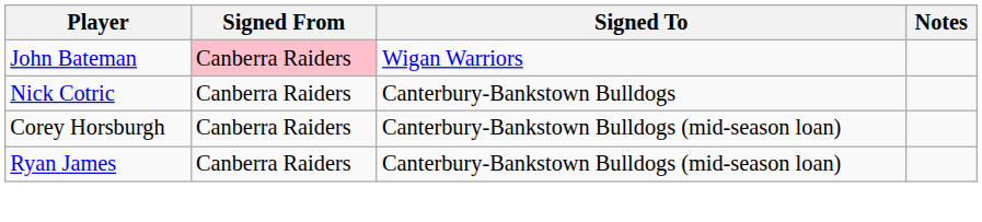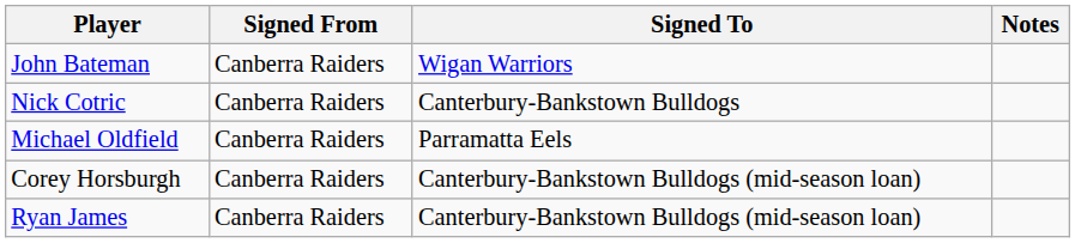John Bateman | Signed From: pink background -> no background
+ row: Michael Oldfield | Canberra Raiders | Parramatta Eels
